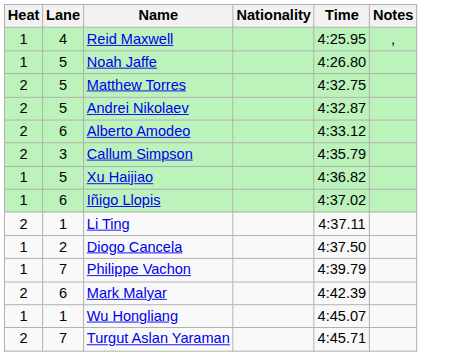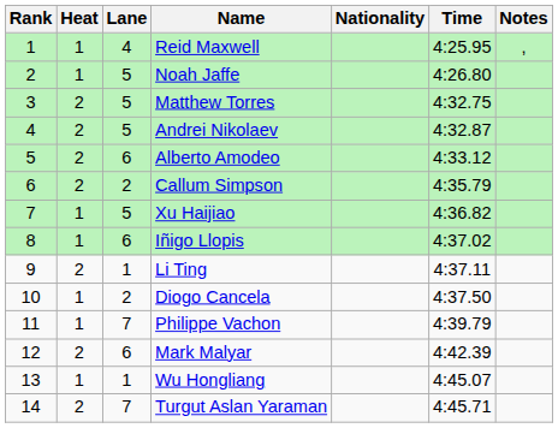+ column: Rank | 1 | 2 | 3 | 4 | 5 | 6 | 7 | 8 | 9 | 10 | 11 | 12 | 13 | 14
Callum Simpson | Lane: 3 -> 2
